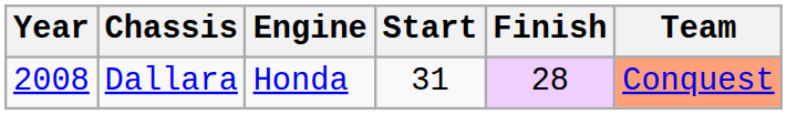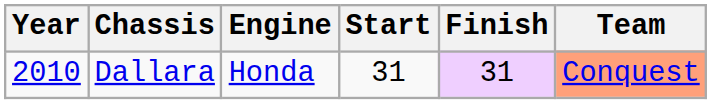Dallara | Year: 2008 -> 2010
Dallara | Finish: 28 -> 31
